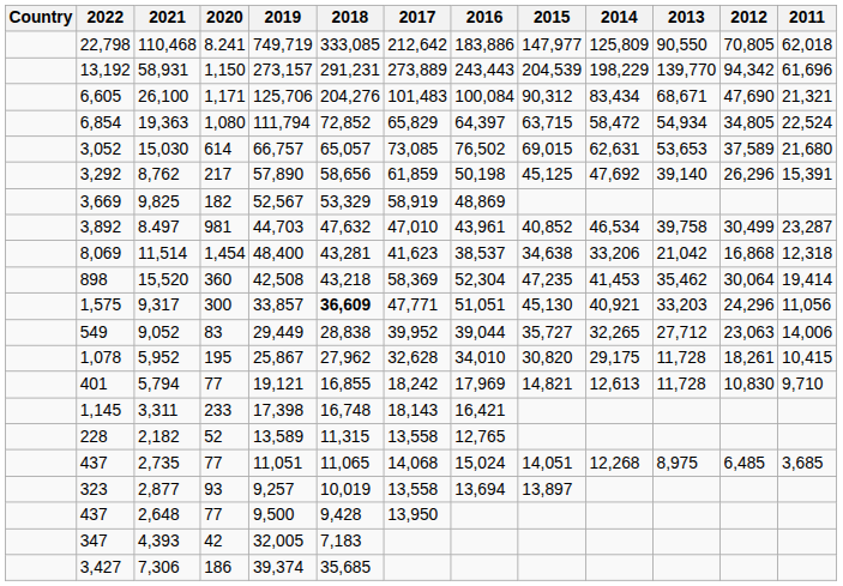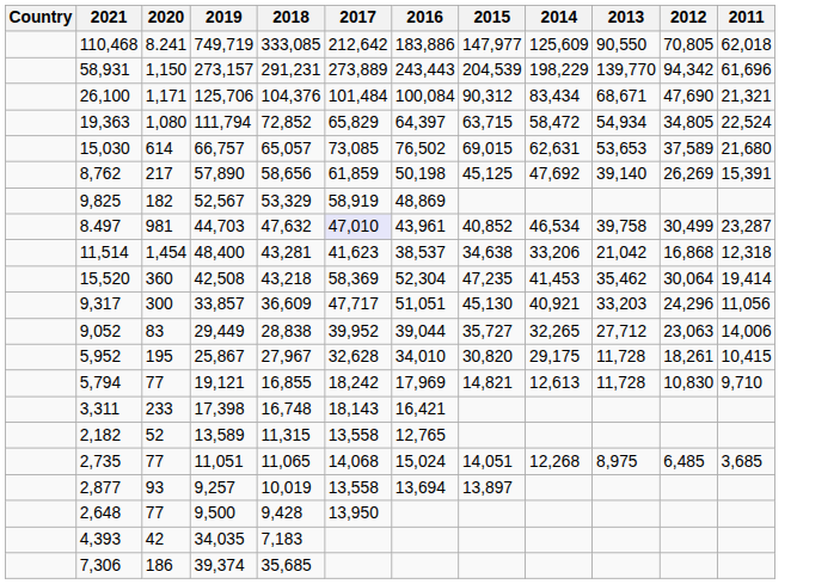- column: 2022 | 22,798 | 13,192 | 6,605 | 6,854 | 3,052 | 3,292 | 3,669 | 3,892 | 8,069 | 898 | 1,575 | 549 | 1,078 | 401 | 1,145 | 228 | 437 | 323 | 437 | 347 | 3,427
110,468 | 2014: 125,809 -> 125,609
26,100 | 2018: 204,276 -> 104,376
26,100 | 2017: 101,483 -> 101,484
8,762 | 2012: 26,296 -> 26,269
8.497 | 2017: no background -> lavender background
9,317 | 2018: bold -> normal
9,317 | 2017: 47,771 -> 47,717
5,952 | 2018: 27,962 -> 27,967
4,393 | 2019: 32,005 -> 34,035
